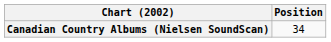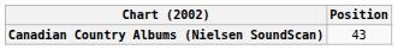Canadian Country Albums (Nielsen SoundScan) | Position: 34 -> 43
